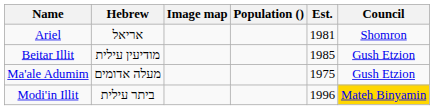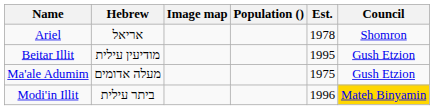Ariel | Est.: 1981 -> 1978
Beitar Illit | Est.: 1985 -> 1995
